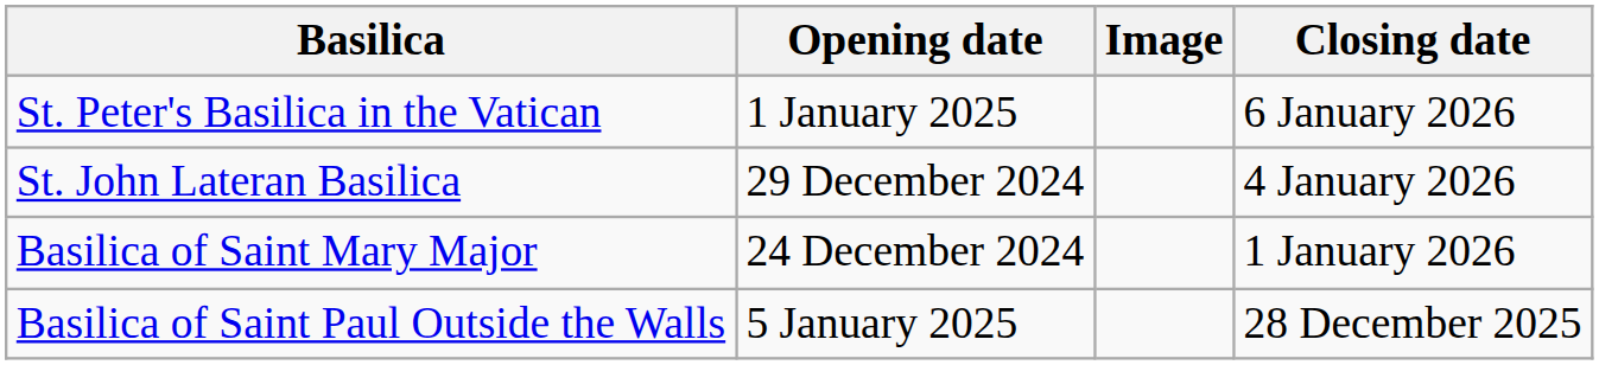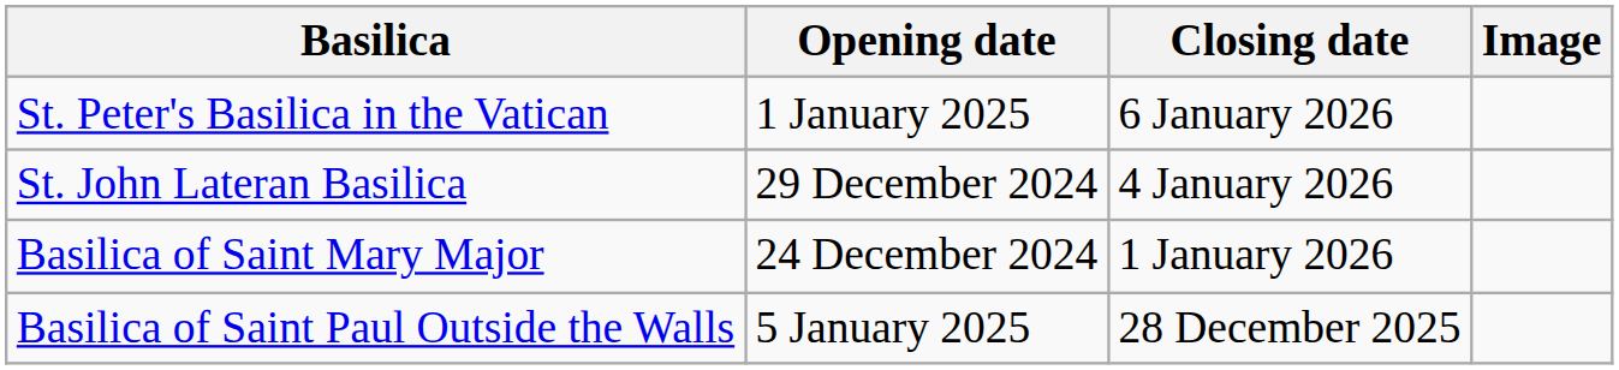columns swapped: Closing date <-> Image
